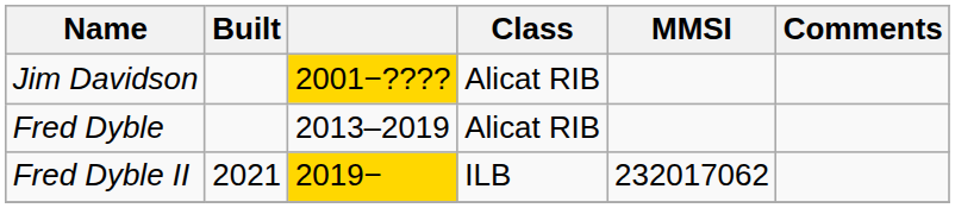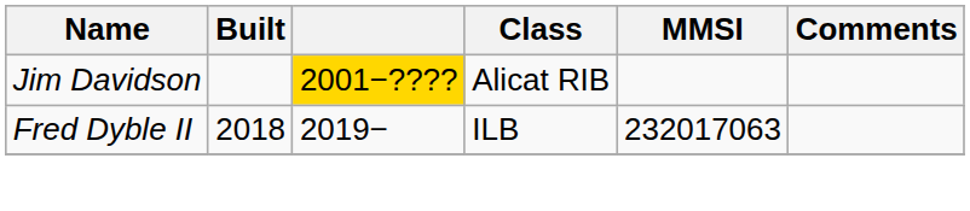- row: Fred Dyble | 2013–2019 | Alicat RIB
Fred Dyble II | Built: 2021 -> 2018
Fred Dyble II | column 3: gold background -> no background
Fred Dyble II | MMSI: 232017062 -> 232017063
